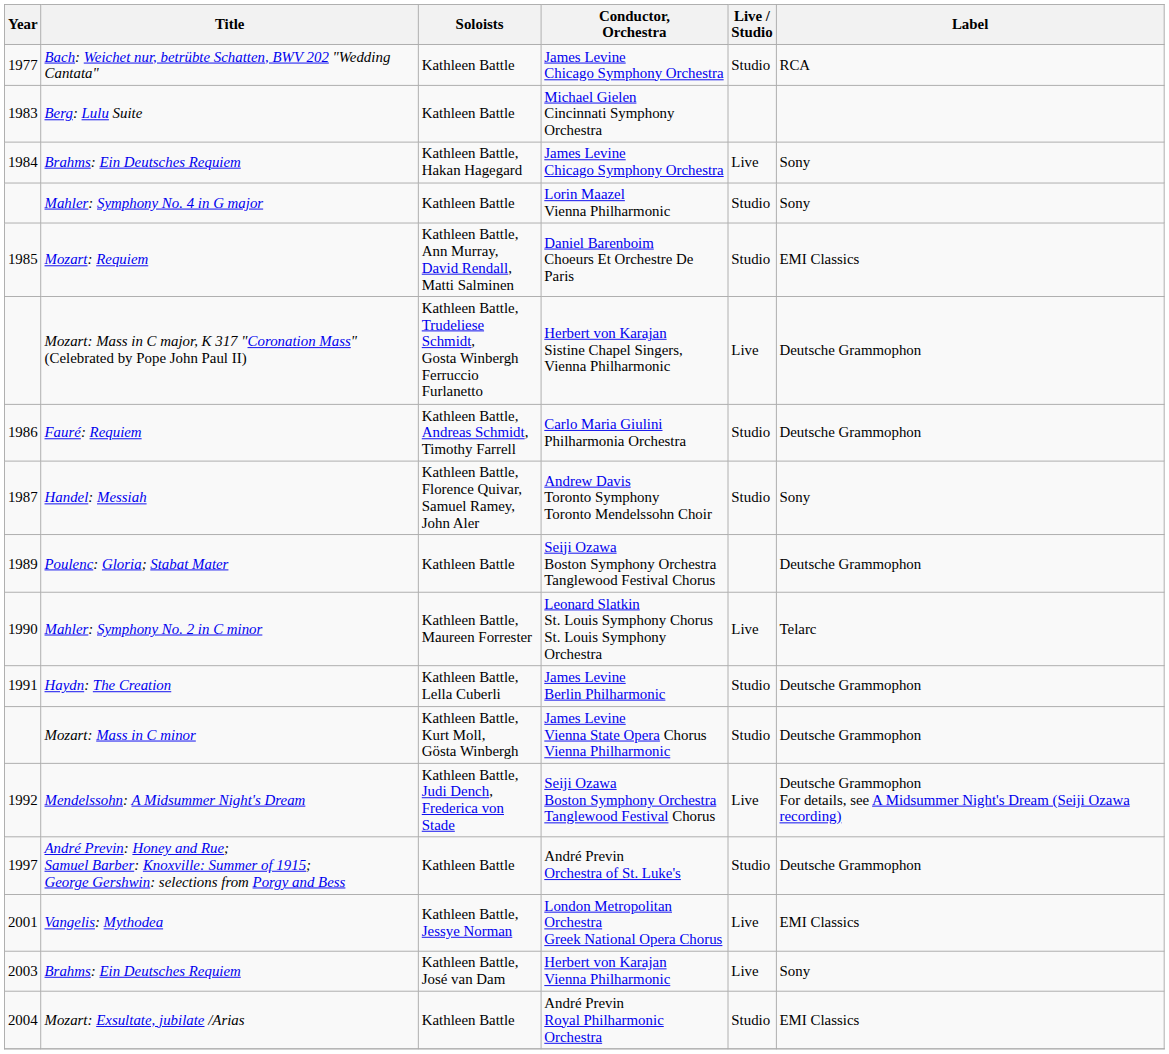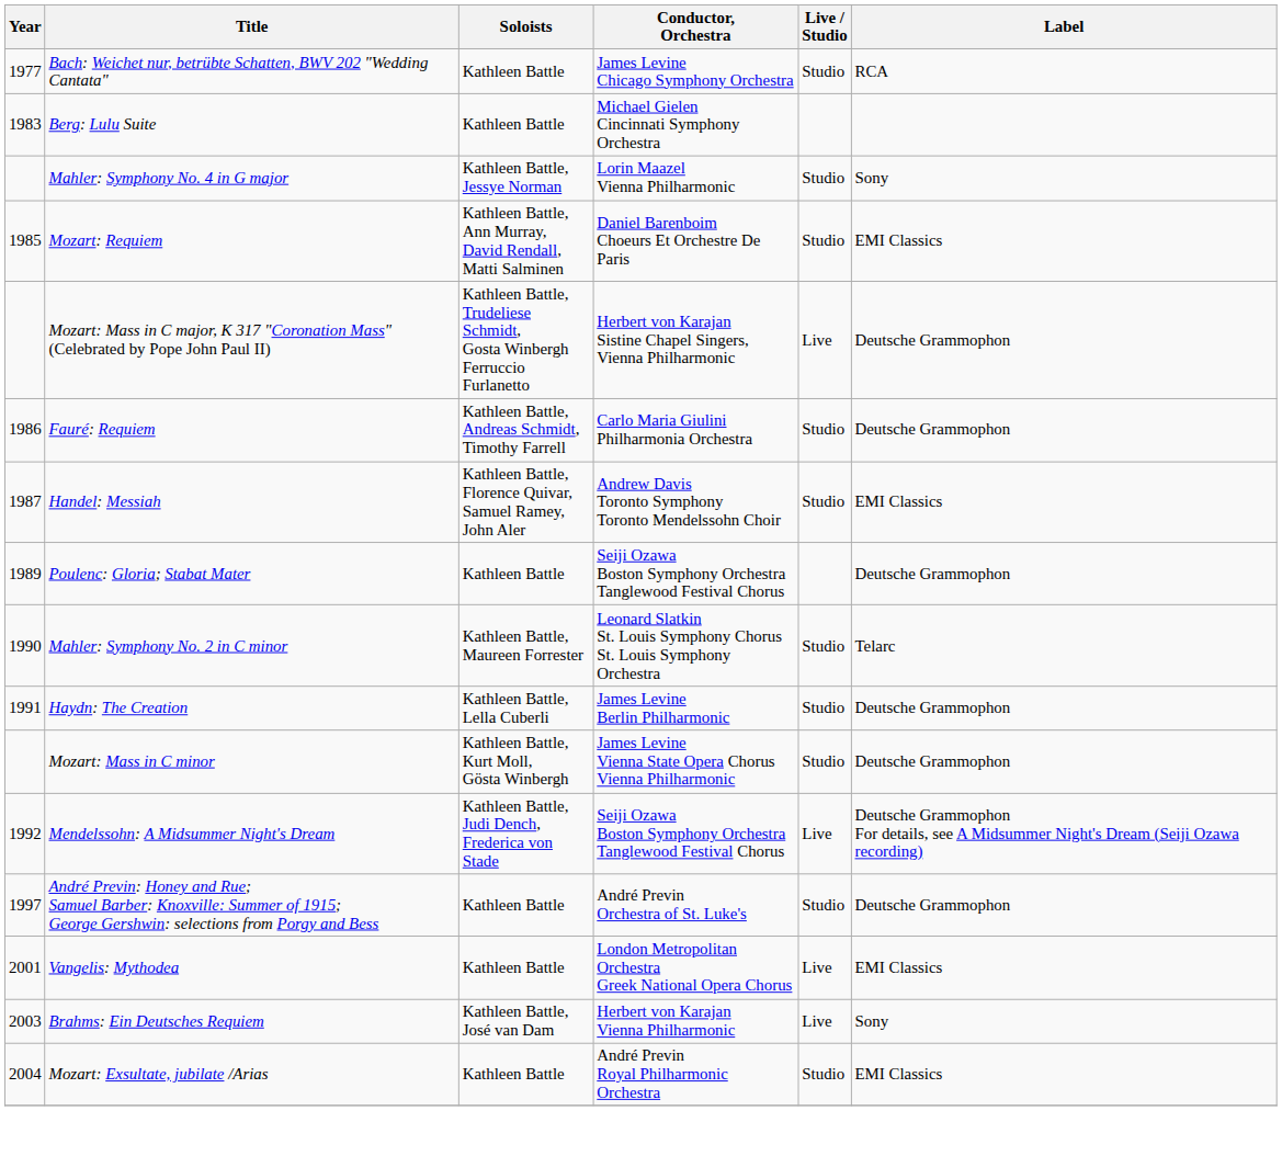- row: 1984 | Brahms: Ein Deutsches Requiem | Kathleen Battle, Hakan Hagegard | James Levine Chicago Symphony Orchestra | Live | Sony
Mahler: Symphony No. 4 in G major | Soloists: Kathleen Battle -> Kathleen Battle, Jessye Norman
Handel: Messiah | Label: Sony -> EMI Classics
Mahler: Symphony No. 2 in C minor | Live / Studio: Live -> Studio
Vangelis: Mythodea | Soloists: Kathleen Battle, Jessye Norman -> Kathleen Battle
